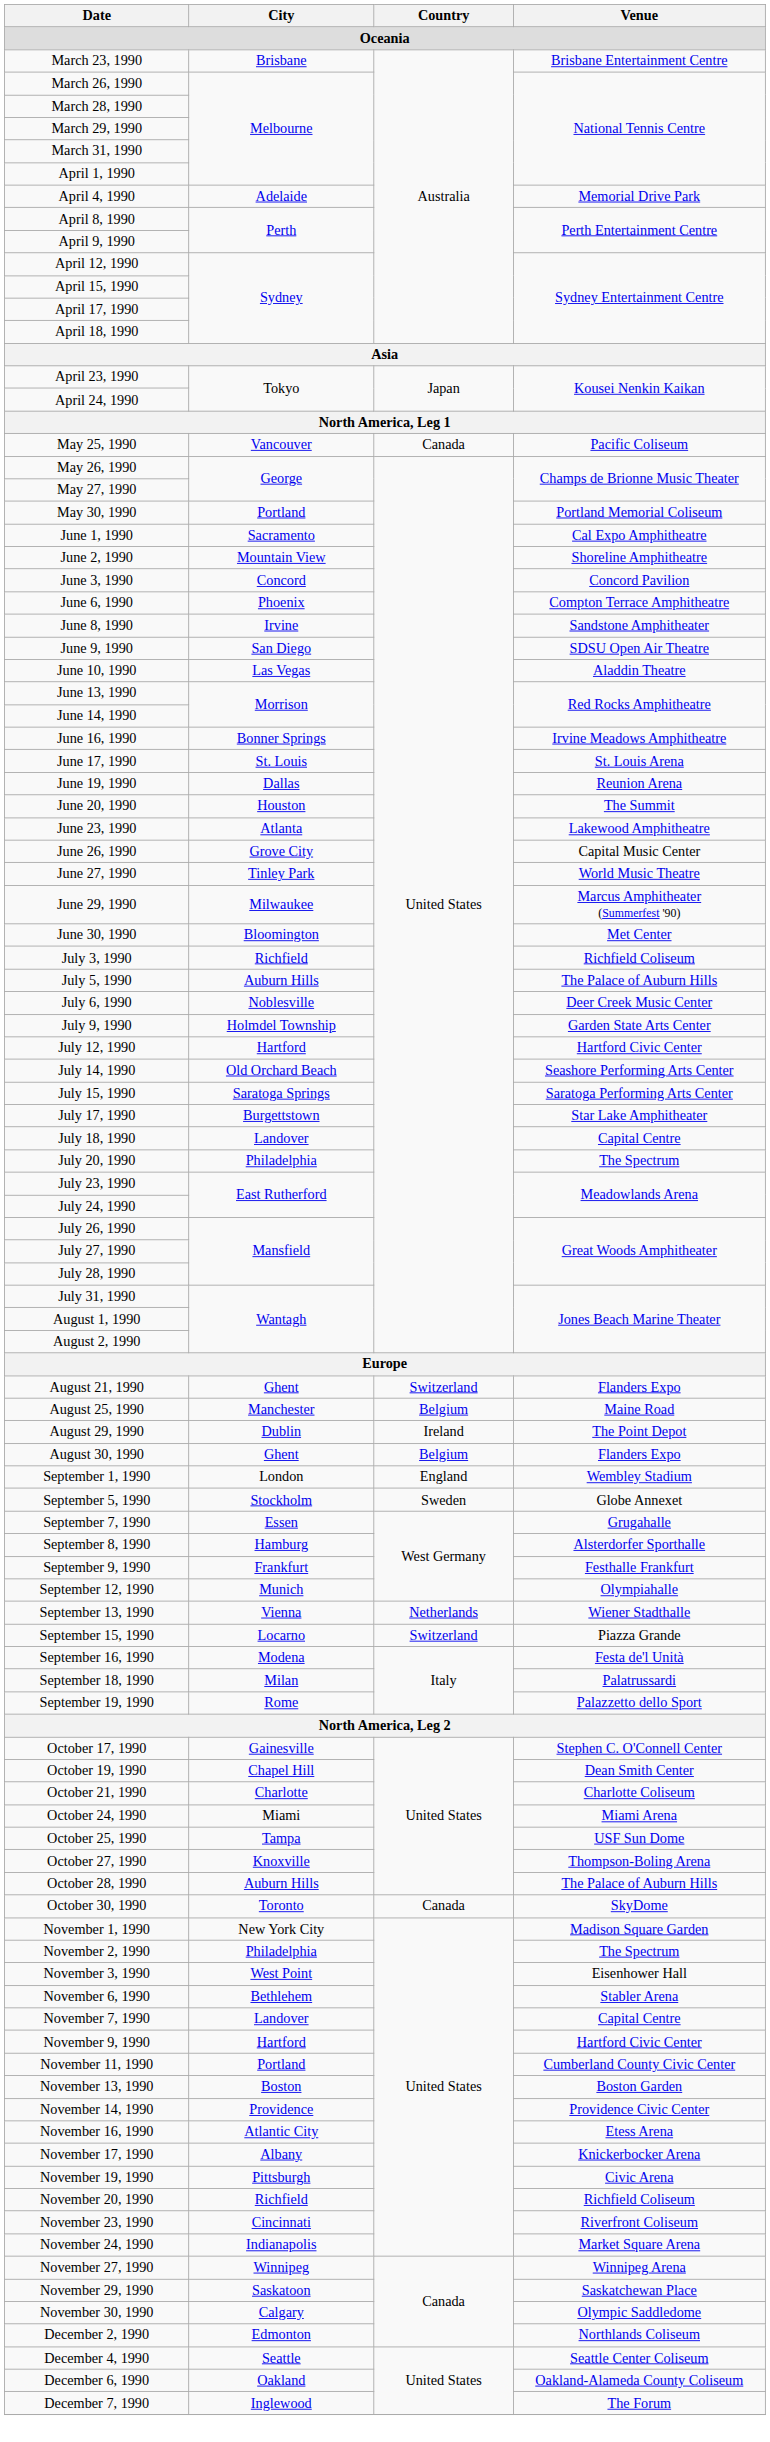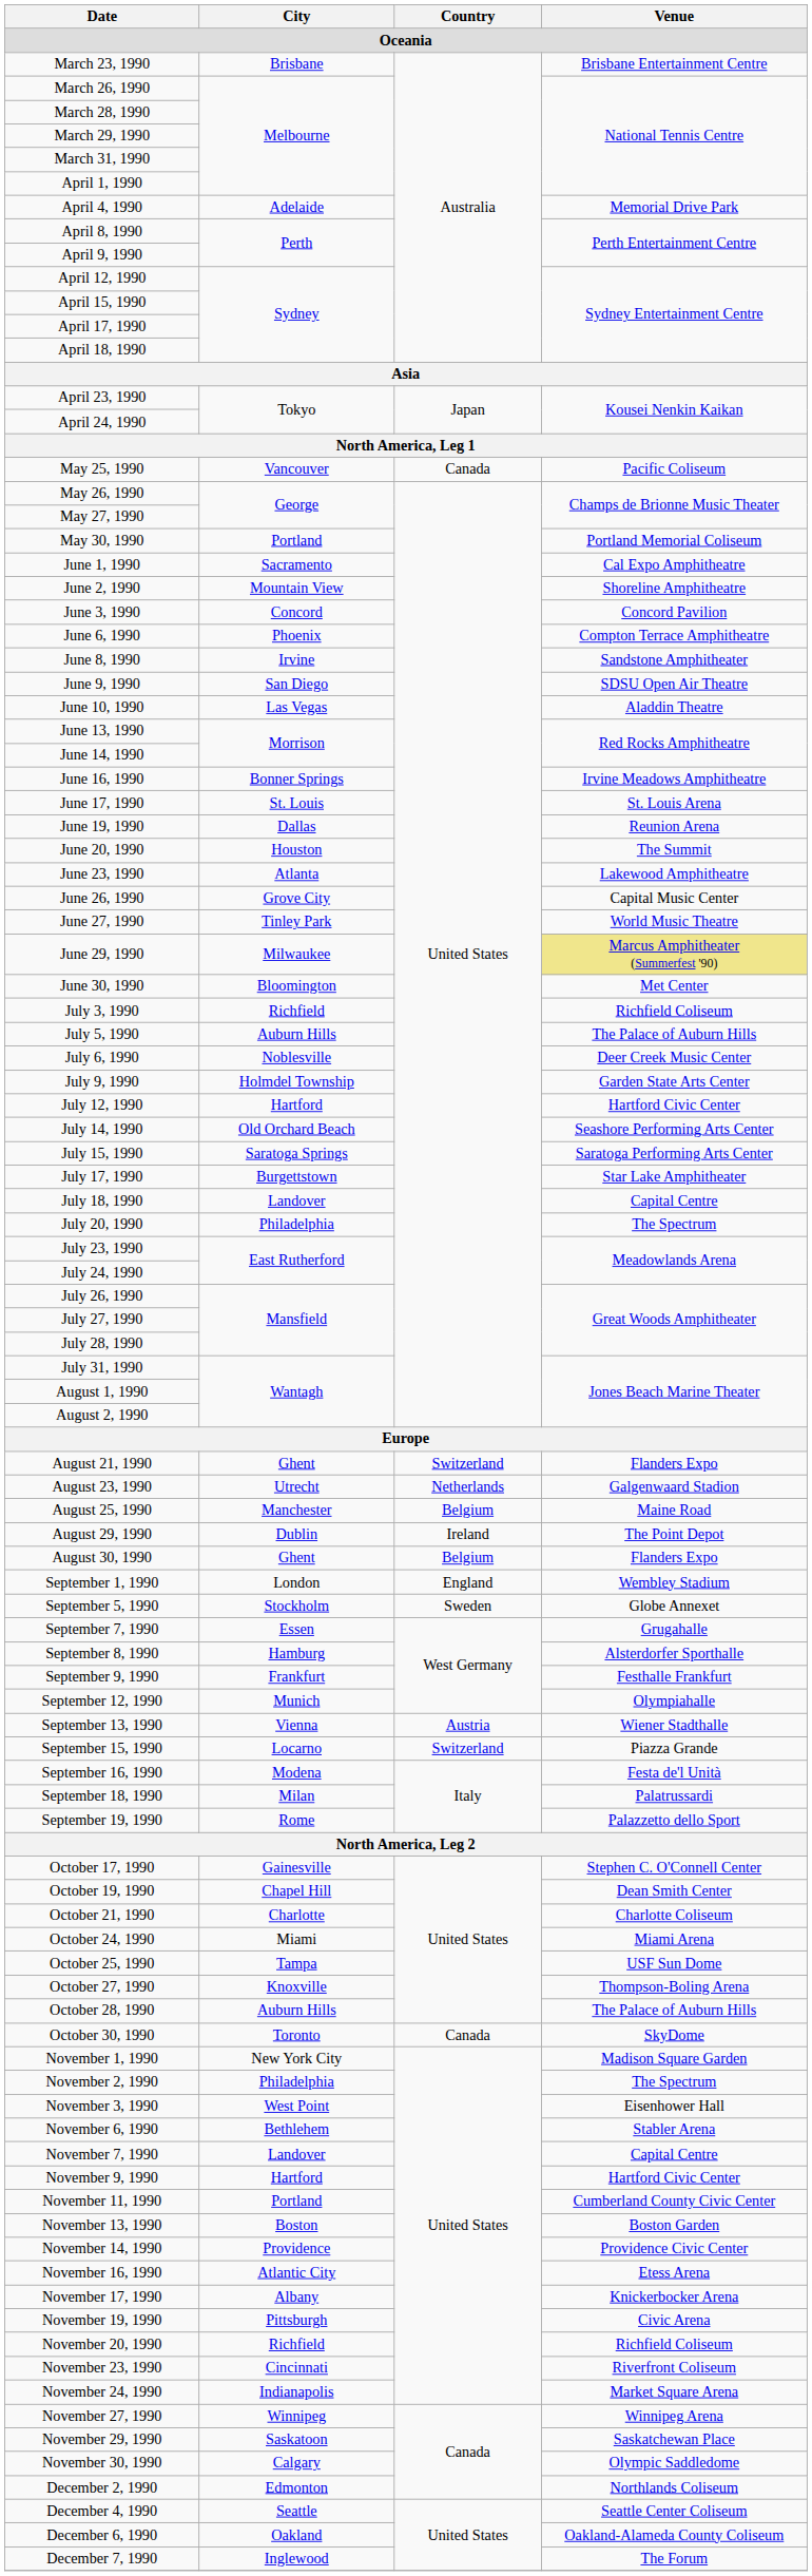June 29, 1990 | Venue: no background -> khaki background
+ row: August 23, 1990 | Utrecht | Netherlands | Galgenwaard Stadion
September 13, 1990 | Country: Netherlands -> Austria
